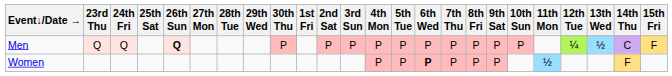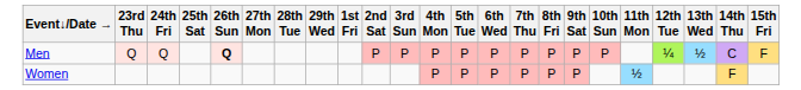- column: 30th Thu | P
Women | 6th Wed: bold -> normal
